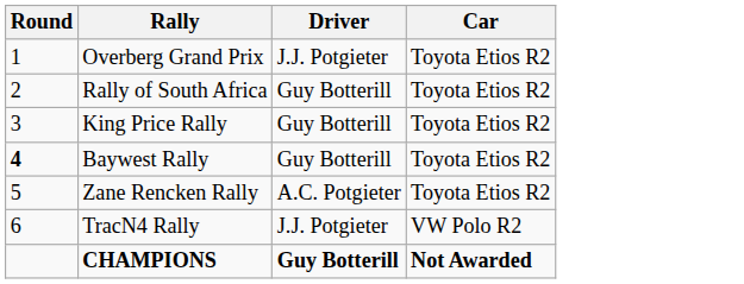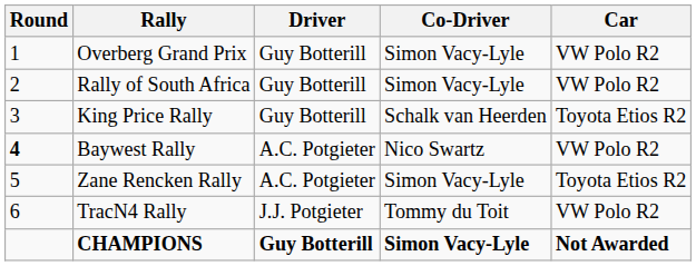+ column: Co-Driver | Simon Vacy-Lyle | Simon Vacy-Lyle | Schalk van Heerden | Nico Swartz | Simon Vacy-Lyle | Tommy du Toit | Simon Vacy-Lyle
Overberg Grand Prix | Driver: J.J. Potgieter -> Guy Botterill
Overberg Grand Prix | Car: Toyota Etios R2 -> VW Polo R2
Rally of South Africa | Car: Toyota Etios R2 -> VW Polo R2
Baywest Rally | Driver: Guy Botterill -> A.C. Potgieter
Baywest Rally | Car: Toyota Etios R2 -> VW Polo R2
